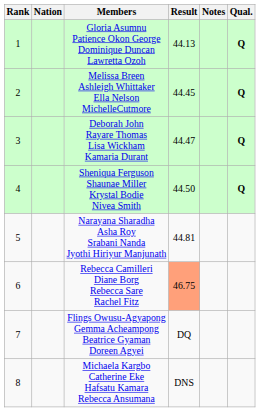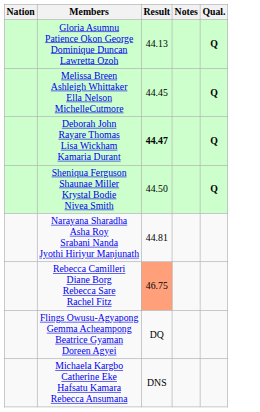- column: Rank | 1 | 2 | 3 | 4 | 5 | 6 | 7 | 8
Deborah John Rayare Thomas Lisa Wickham Kamaria Durant | Result: normal -> bold
